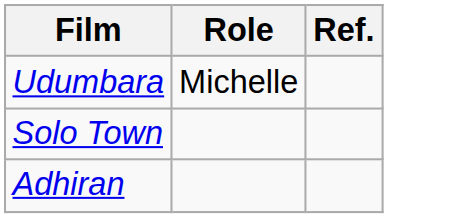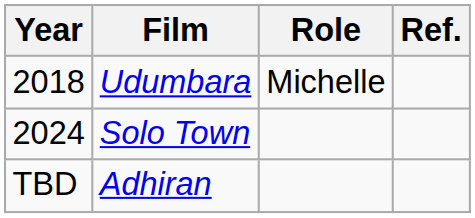+ column: Year | 2018 | 2024 | TBD
